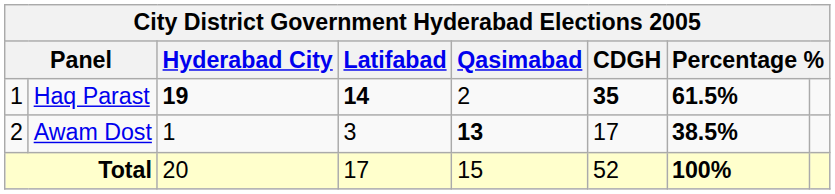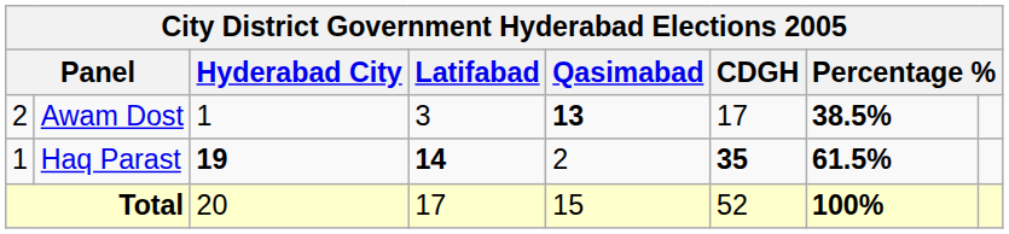rows swapped: Haq Parast <-> Awam Dost
